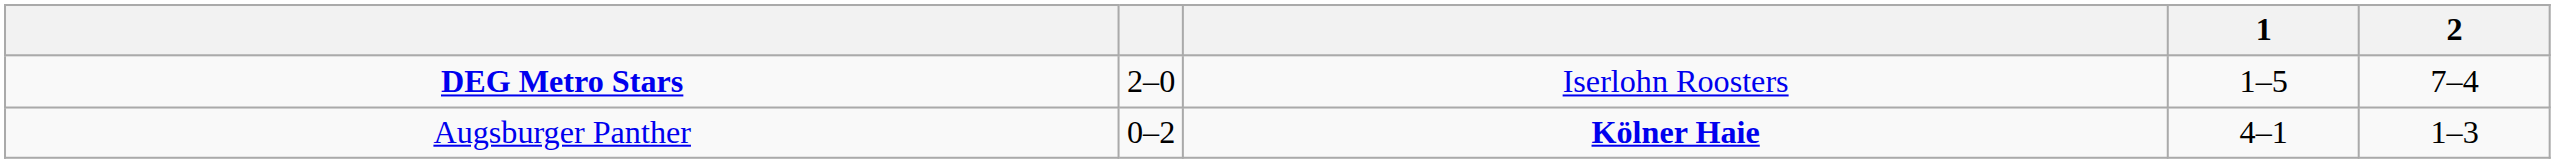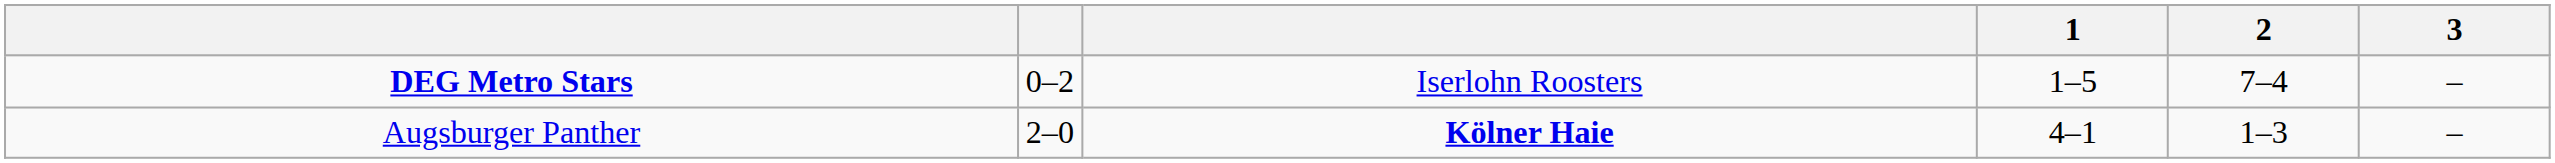+ column: 3 | – | –
DEG Metro Stars | column 2: 2–0 -> 0–2
Augsburger Panther | column 2: 0–2 -> 2–0
